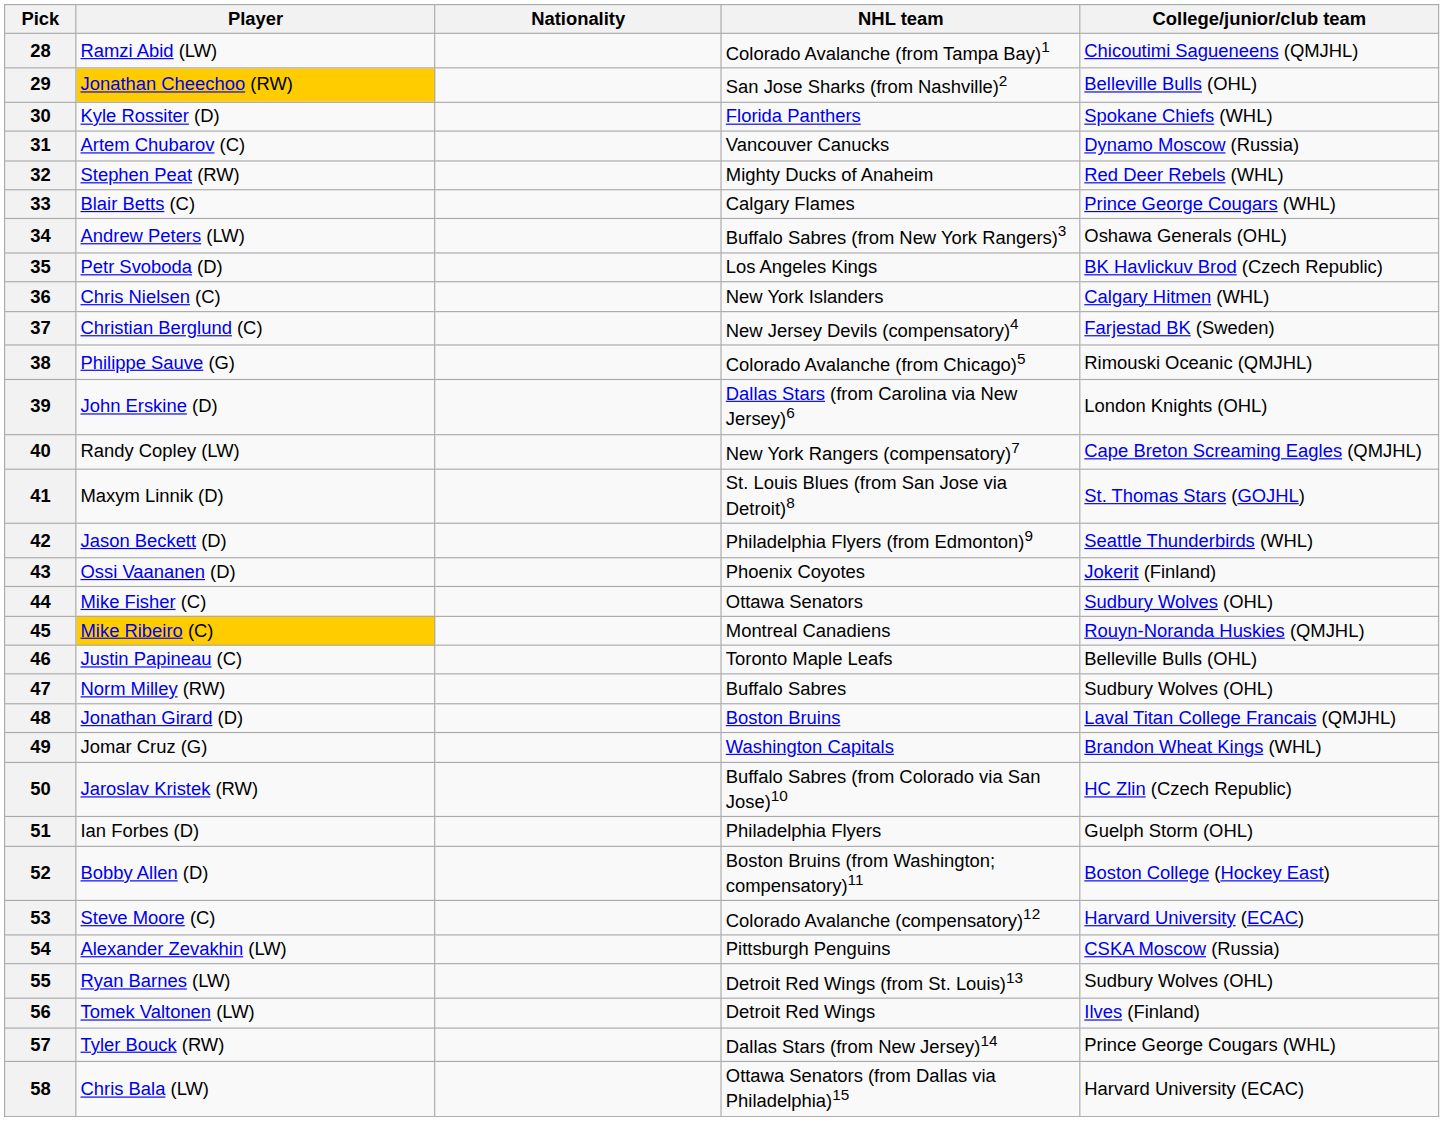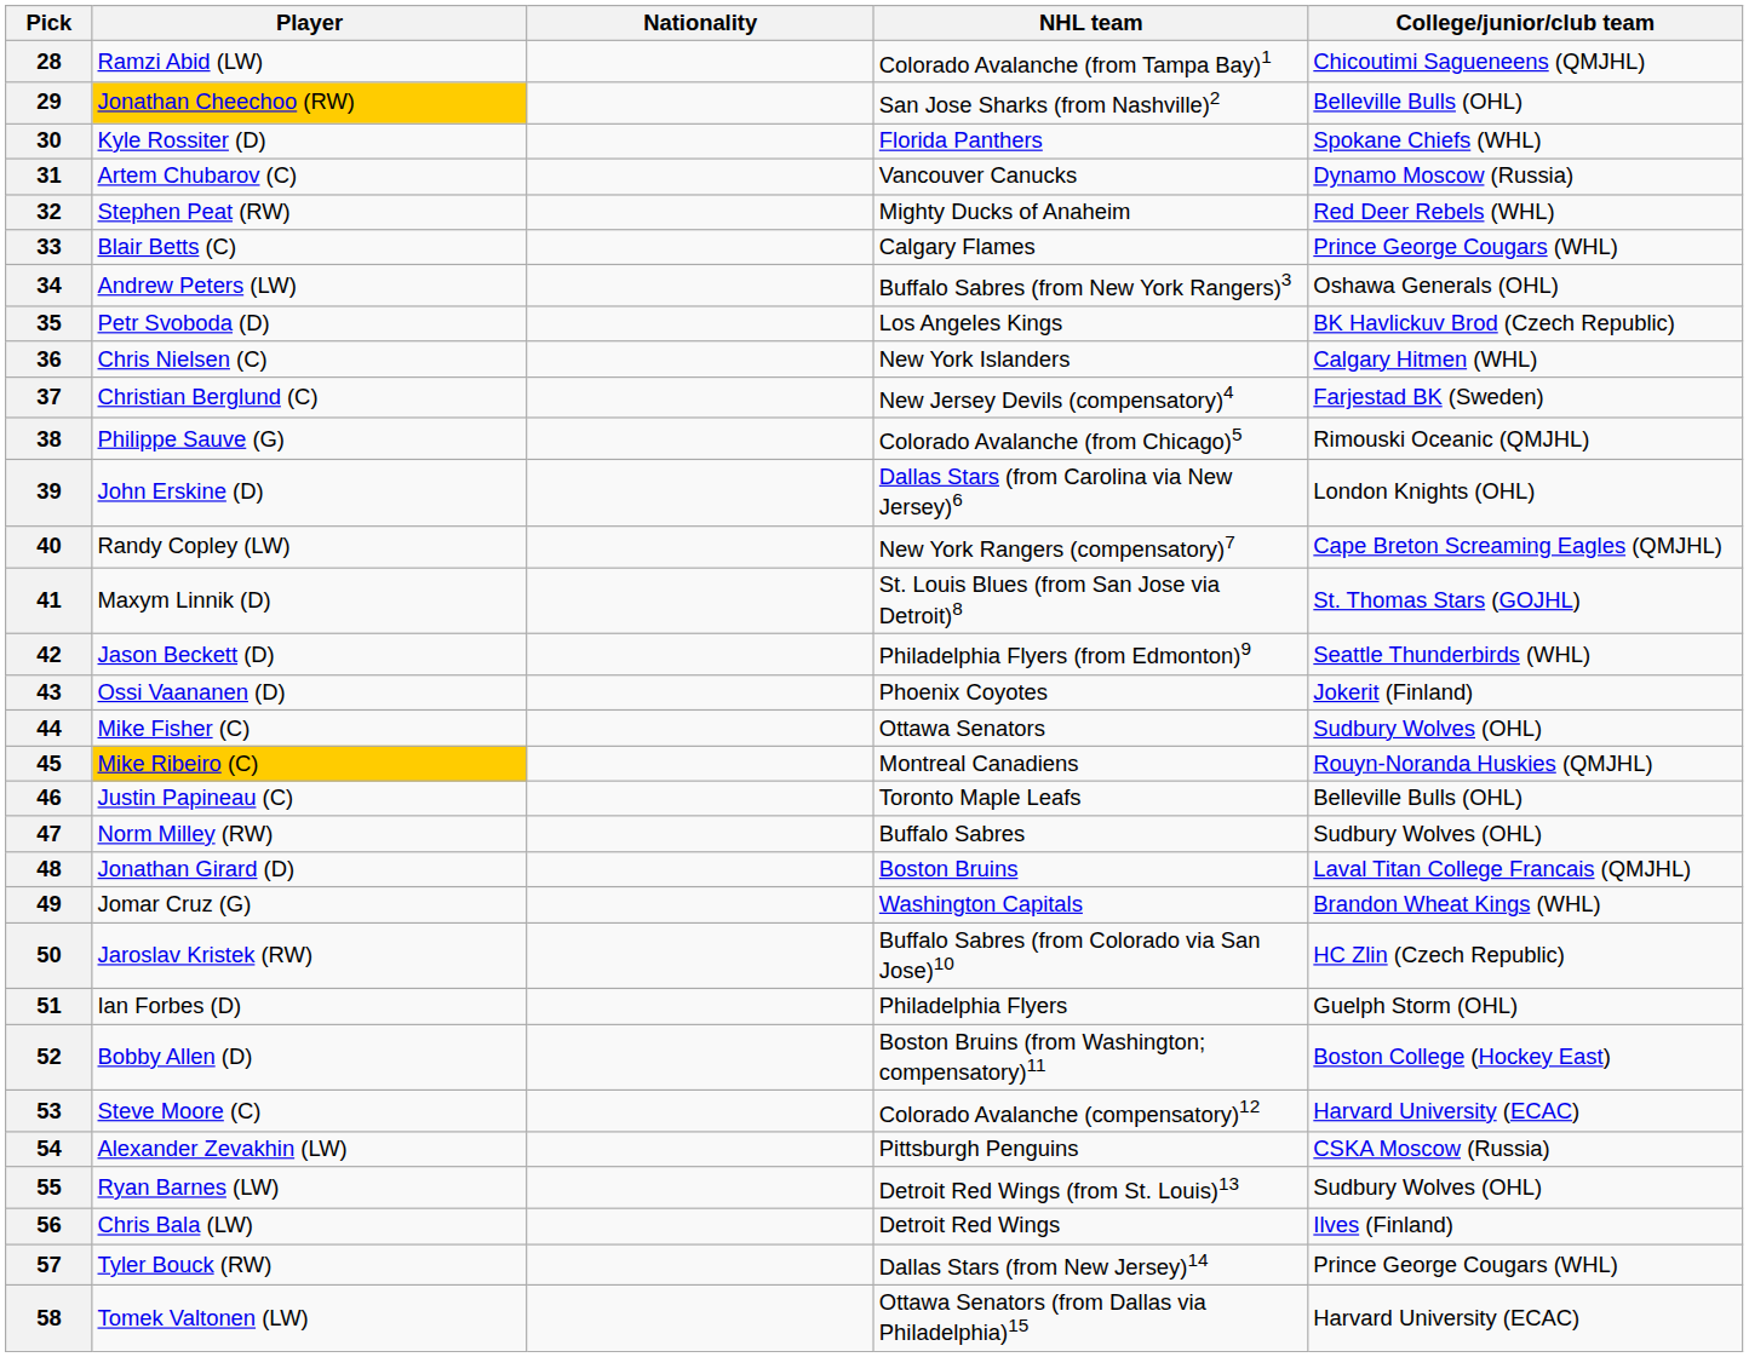56 | Player: Tomek Valtonen (LW) -> Chris Bala (LW)
58 | Player: Chris Bala (LW) -> Tomek Valtonen (LW)
